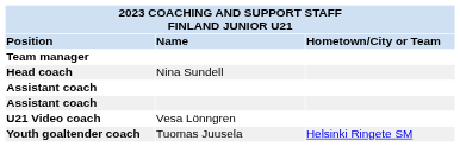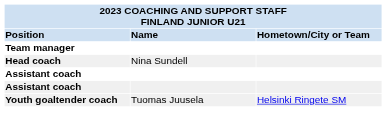- row: U21 Video coach | Vesa Lönngren
